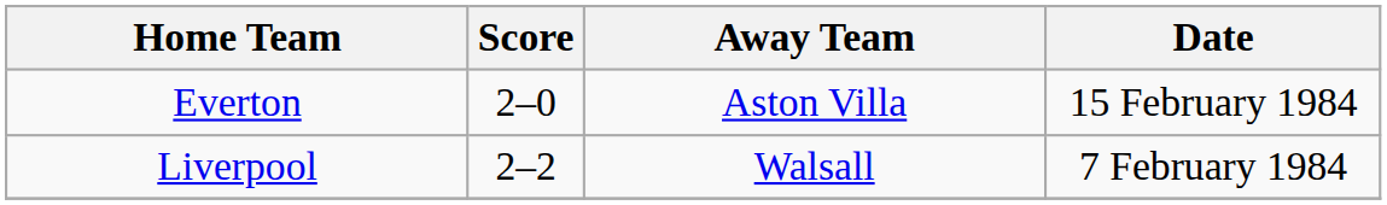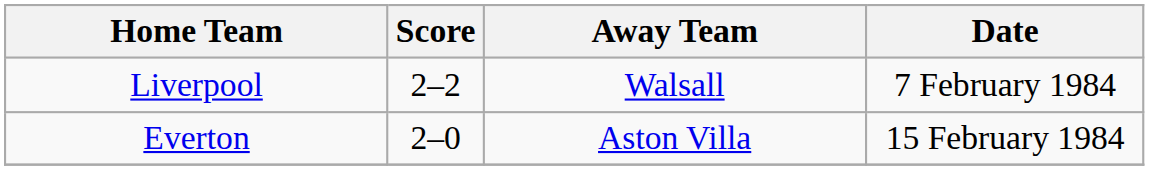rows swapped: Everton <-> Liverpool
